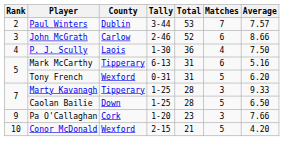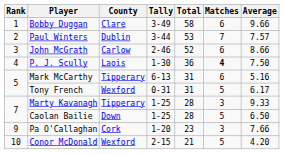+ row: 1 | Bobby Duggan | Clare | 3-49 | 58 | 6 | 9.66
P. J. Scully | Matches: normal -> bold
Tony French | Average: 6.20 -> 6.17
